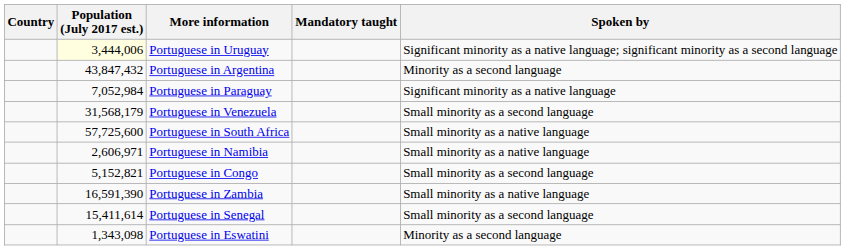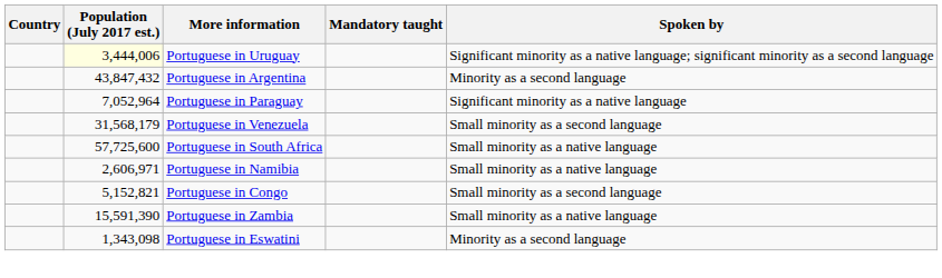Portuguese in Paraguay | Population (July 2017 est.): 7,052,984 -> 7,052,964
Portuguese in Zambia | Population (July 2017 est.): 16,591,390 -> 15,591,390
- row: 15,411,614 | Portuguese in Senegal | Small minority as a second language
